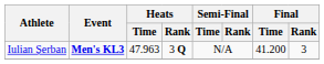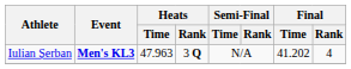Iulian Șerban | Final / Time: 41.200 -> 41.202
Iulian Șerban | Final / Rank: 3 -> 4
